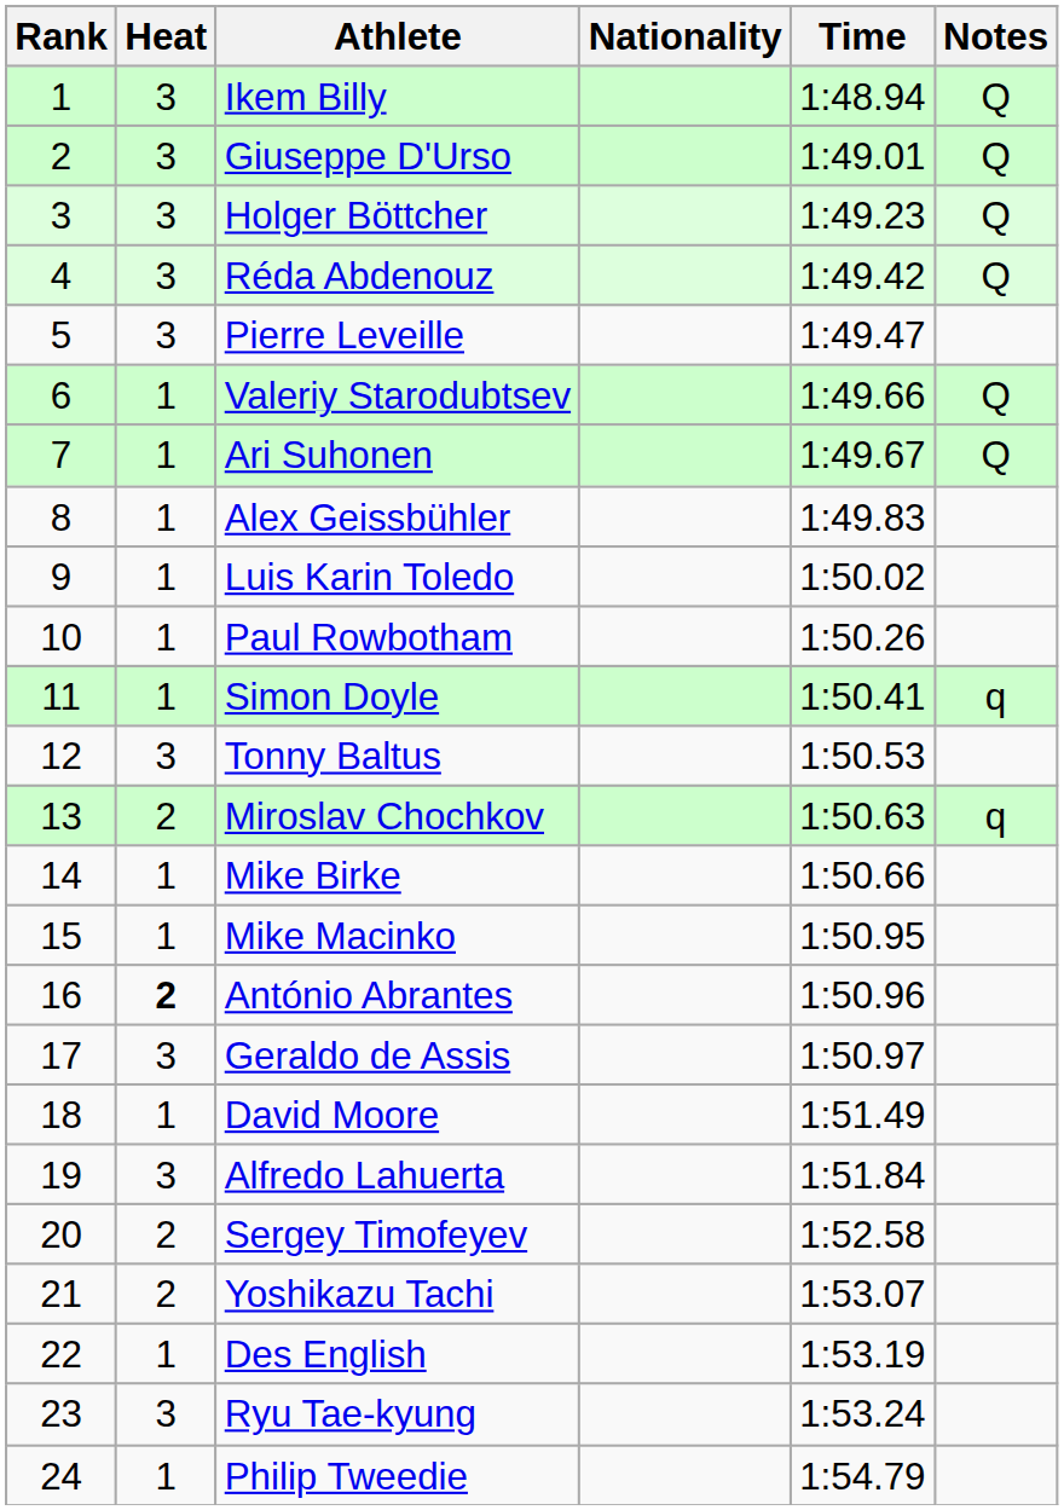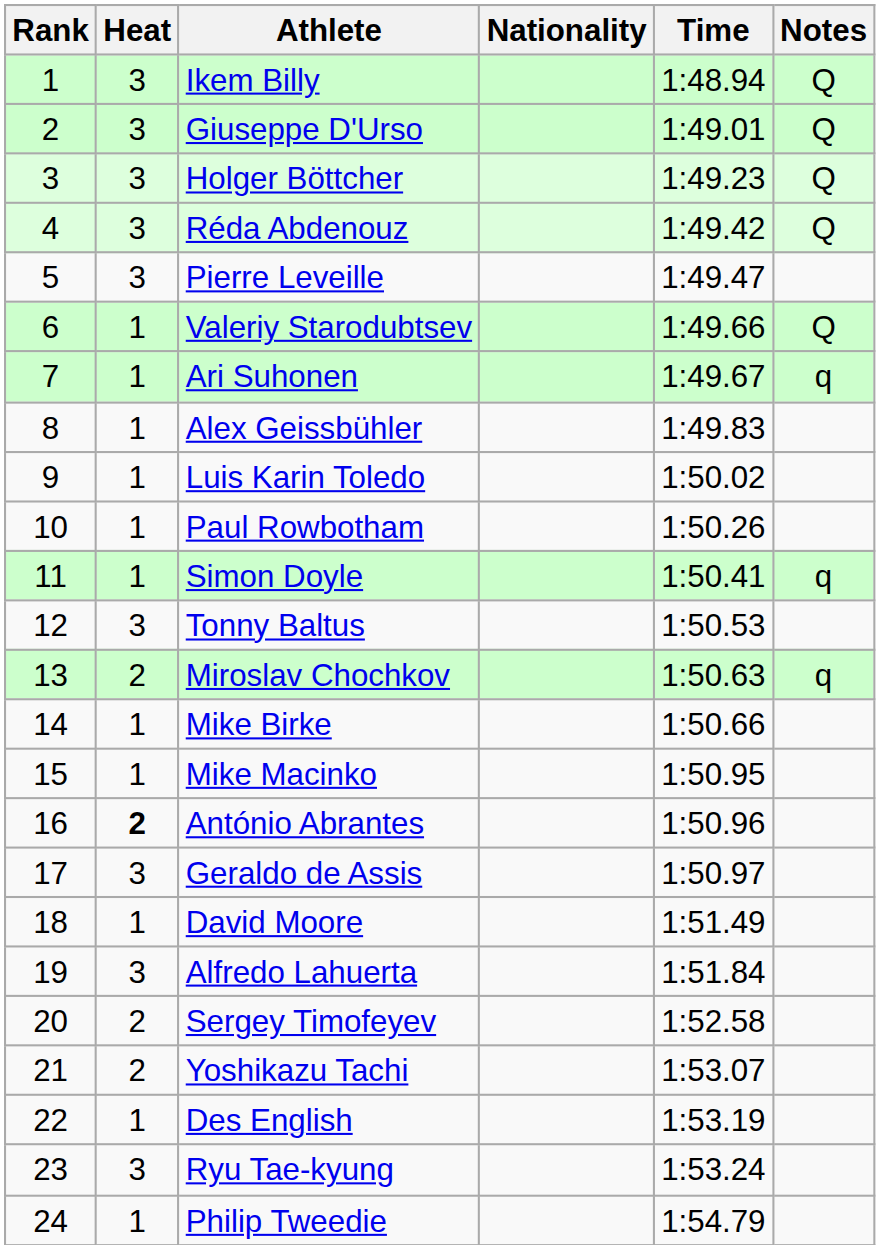Ari Suhonen | Notes: Q -> q
